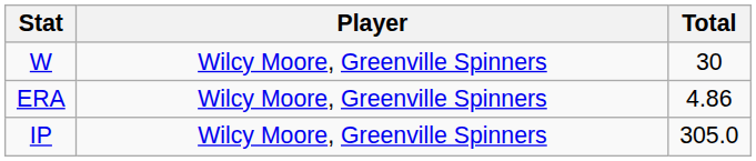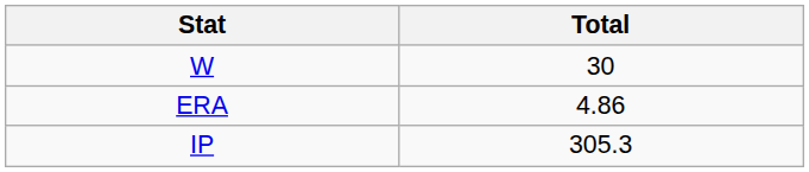- column: Player | Wilcy Moore, Greenville Spinners | Wilcy Moore, Greenville Spinners | Wilcy Moore, Greenville Spinners
IP | Total: 305.0 -> 305.3
